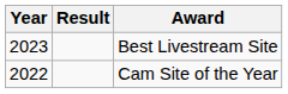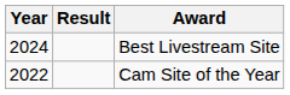Best Livestream Site | Year: 2023 -> 2024
